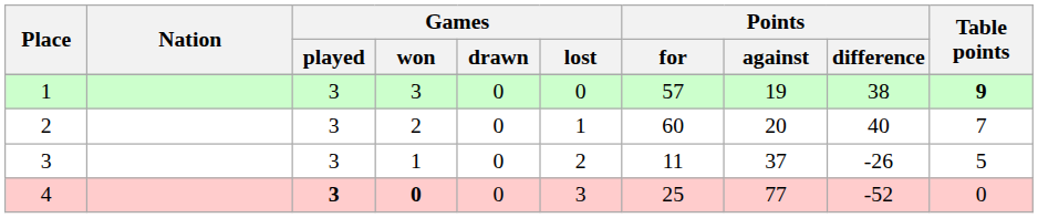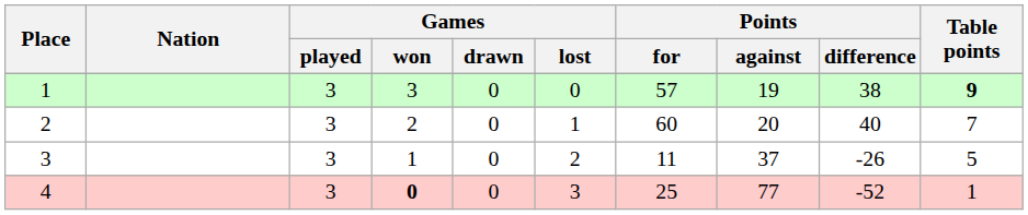4 | Games / played: bold -> normal
4 | Table points: 0 -> 1
